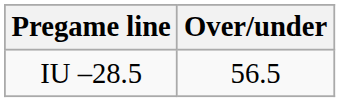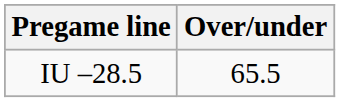IU –28.5 | Over/under: 56.5 -> 65.5
